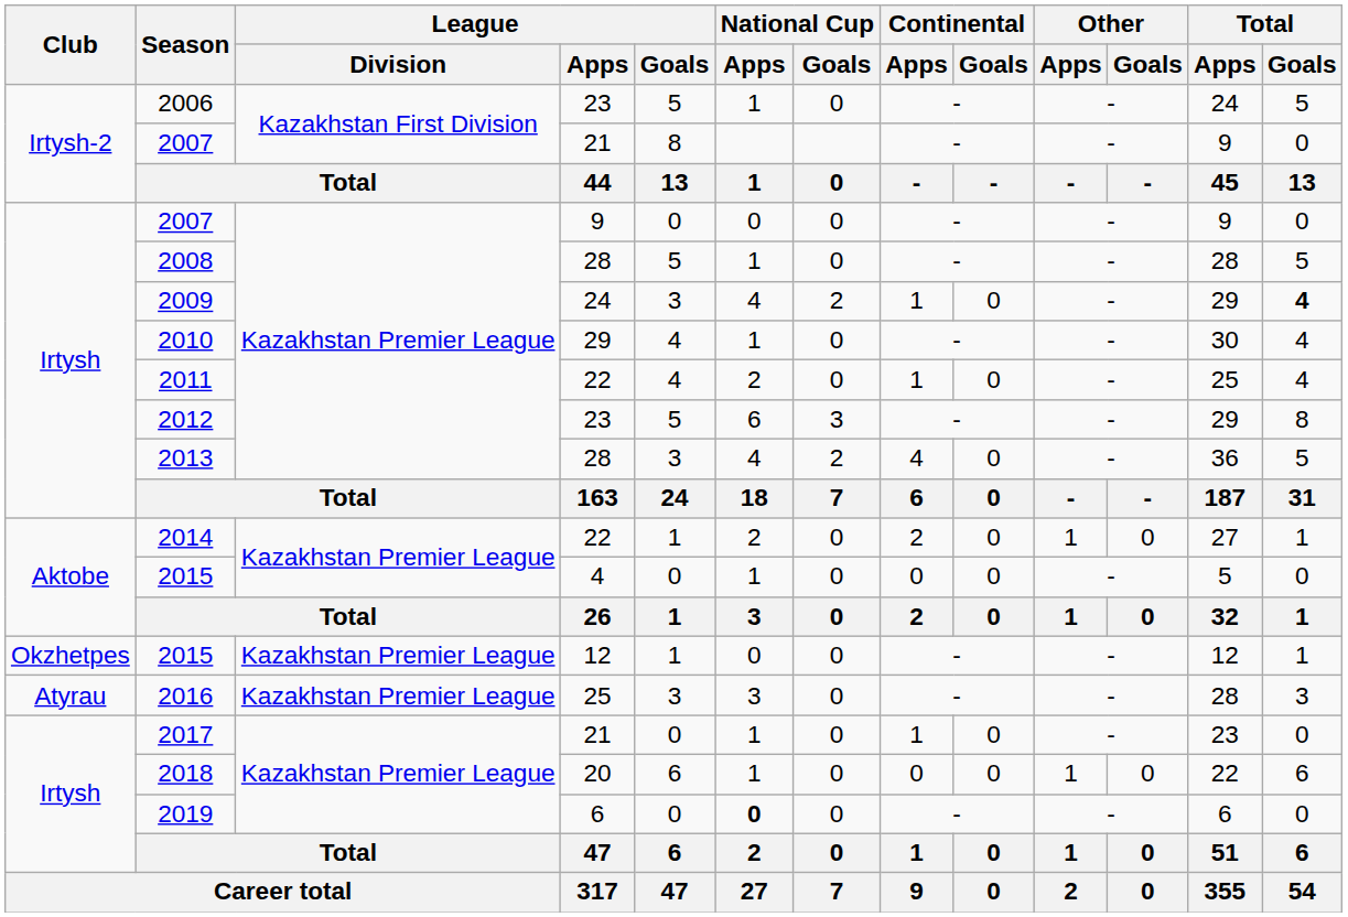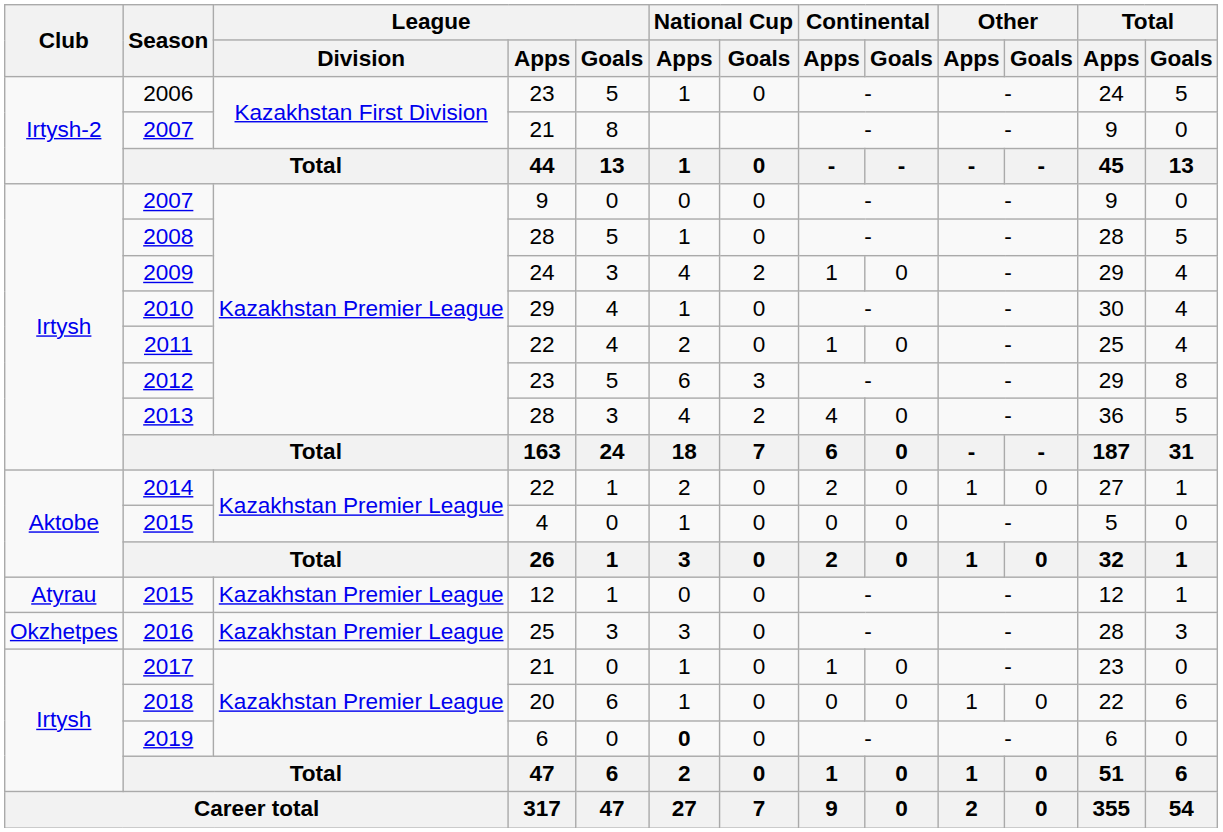2009 | Total / Goals: bold -> normal
2015 / 12 | Club: Okzhetpes -> Atyrau
2016 | Club: Atyrau -> Okzhetpes
